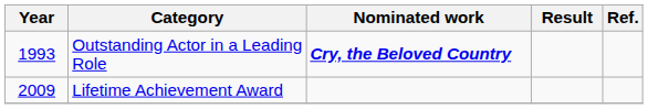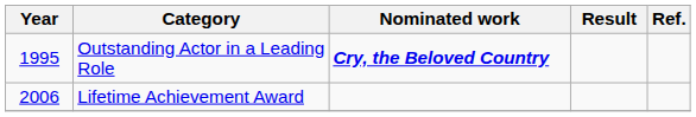Outstanding Actor in a Leading Role | Year: 1993 -> 1995
Lifetime Achievement Award | Year: 2009 -> 2006
